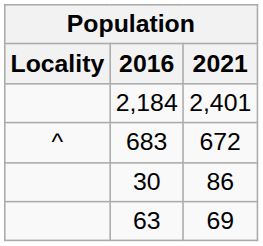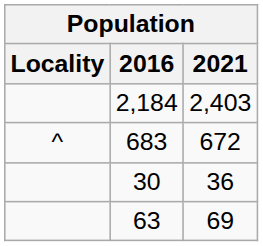2,184 | 2021: 2,401 -> 2,403
30 | 2021: 86 -> 36
